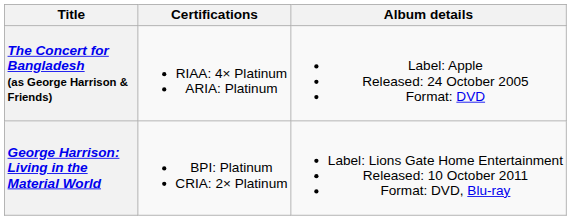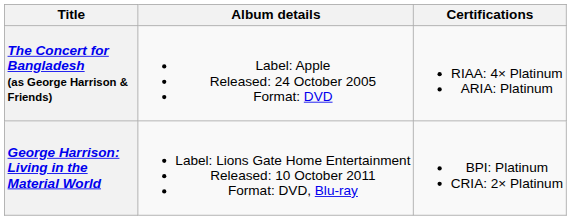columns swapped: Album details <-> Certifications
